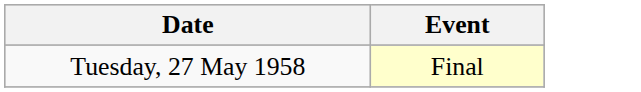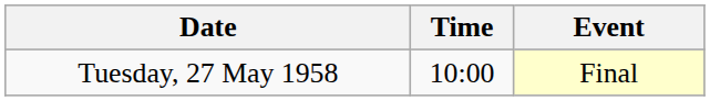+ column: Time | 10:00
